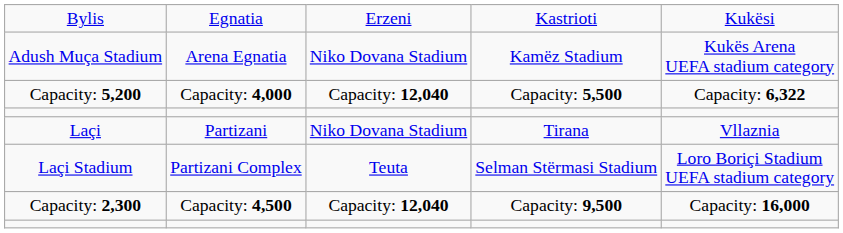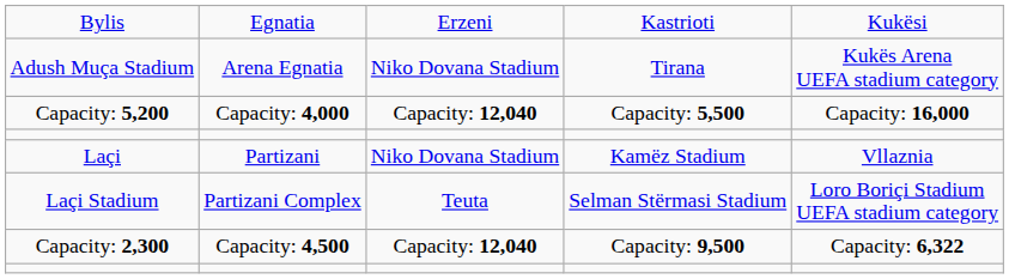Adush Muça Stadium | column 4: Kamëz Stadium -> Tirana
Capacity: 5,200 | column 5: Capacity: 6,322 -> Capacity: 16,000
Laçi | column 4: Tirana -> Kamëz Stadium
Capacity: 2,300 | column 5: Capacity: 16,000 -> Capacity: 6,322
